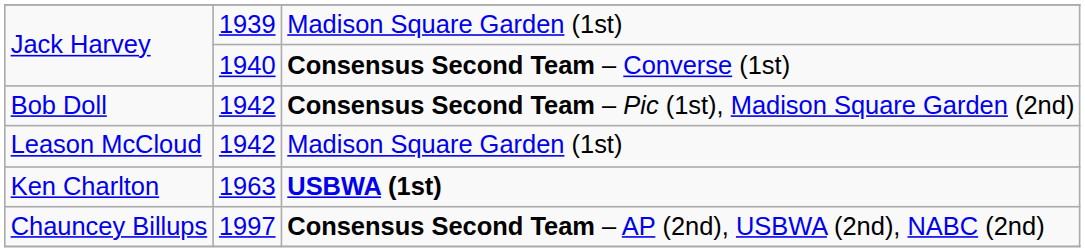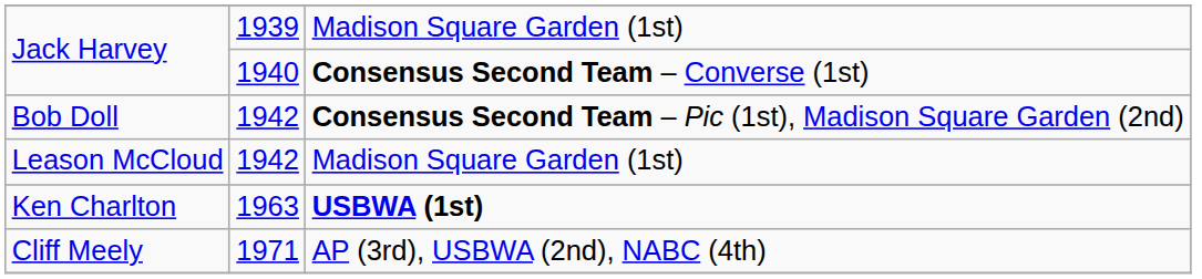+ row: Cliff Meely | 1971 | AP (3rd), USBWA (2nd), NABC (4th)
- row: Chauncey Billups | 1997 | Consensus Second Team – AP (2nd), USBWA (2nd), NABC (2nd)
